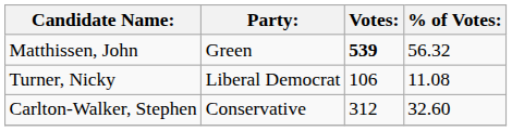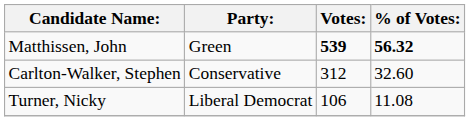Matthissen, John | % of Votes:: normal -> bold
rows swapped: Carlton-Walker, Stephen <-> Turner, Nicky
